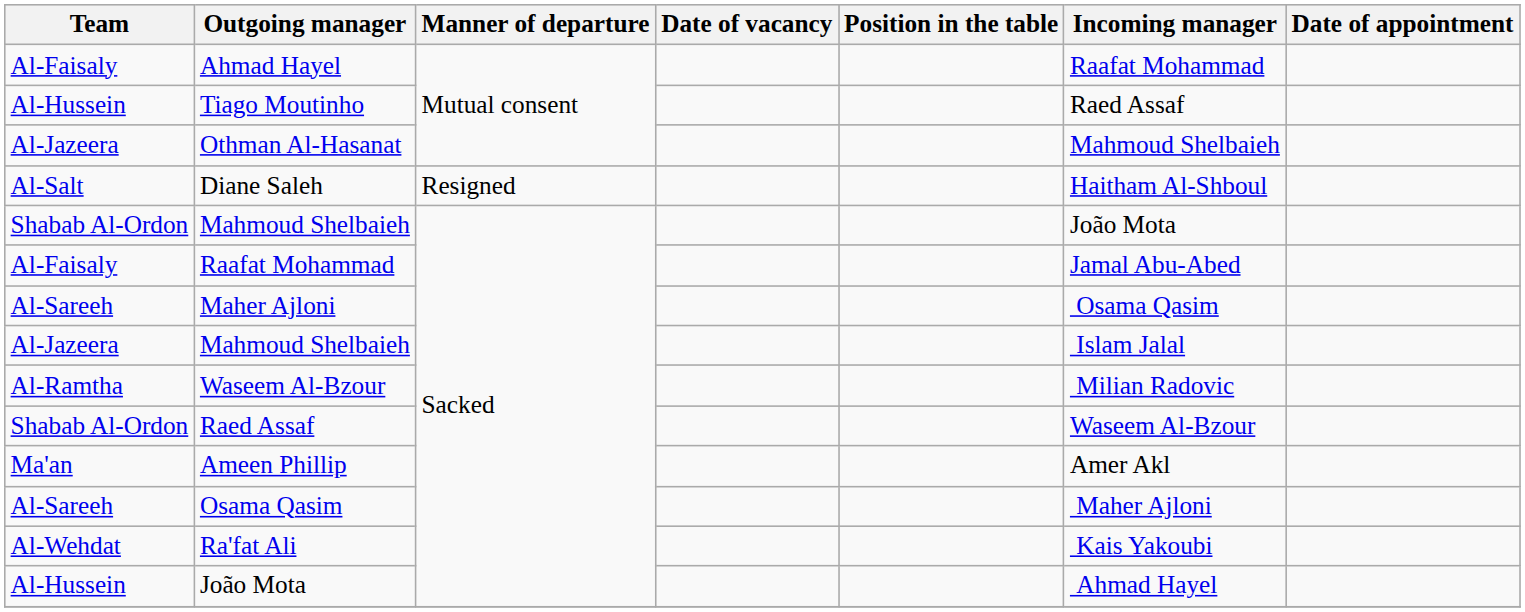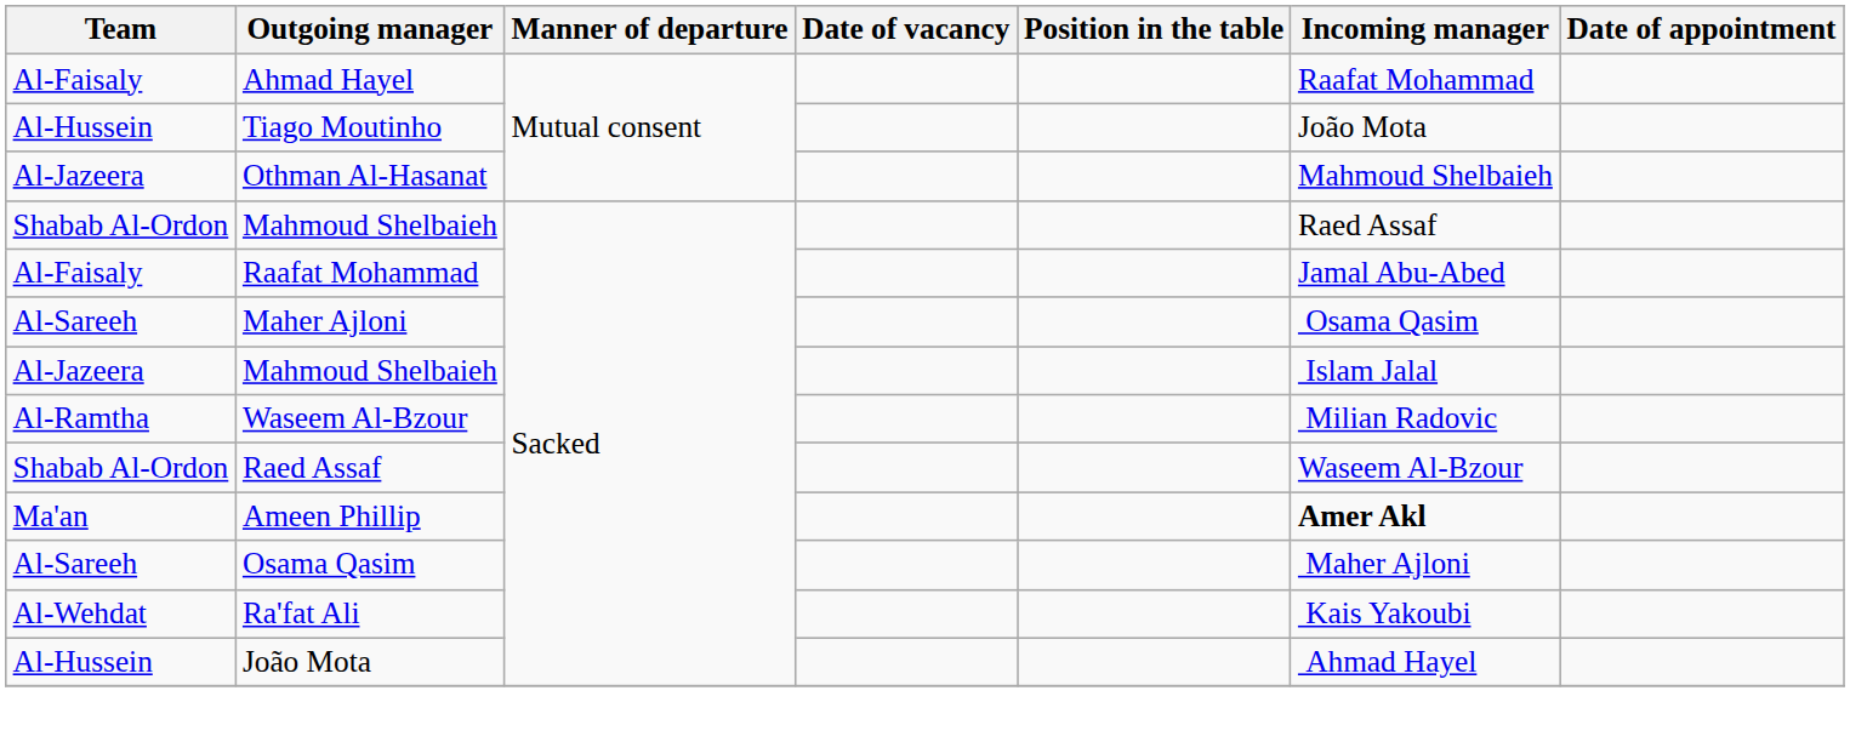Tiago Moutinho | Incoming manager: Raed Assaf -> João Mota
- row: Al-Salt | Diane Saleh | Resigned | Haitham Al-Shboul
Shabab Al-Ordon / Mahmoud Shelbaieh | Incoming manager: João Mota -> Raed Assaf
Ameen Phillip | Incoming manager: normal -> bold
